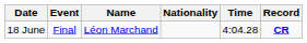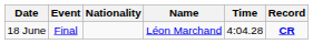columns swapped: Name <-> Nationality
